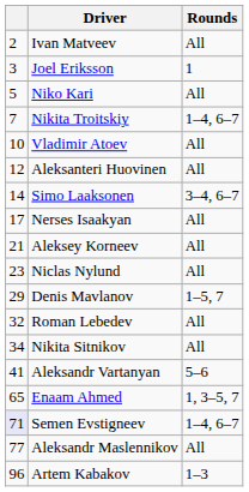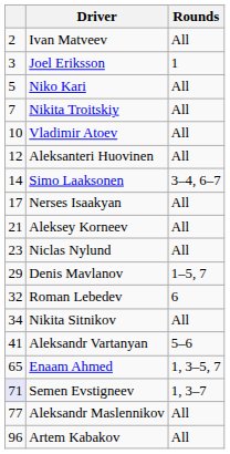Nikita Troitskiy | Rounds: 1–4, 6–7 -> All
Roman Lebedev | Rounds: All -> 6
Semen Evstigneev | Rounds: 1–4, 6–7 -> 1, 3–7
Artem Kabakov | Rounds: 1–3 -> All
